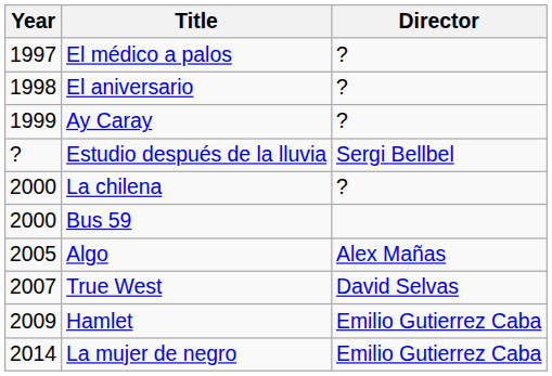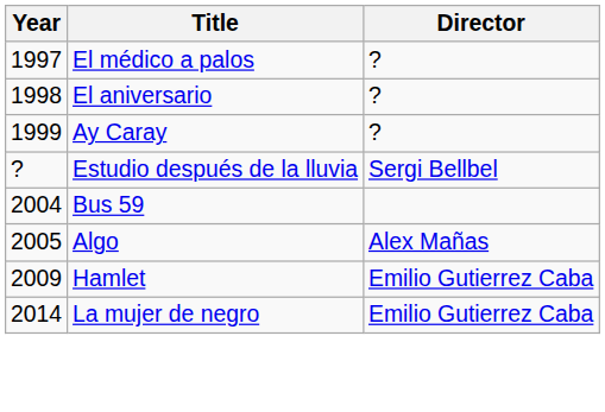- row: 2000 | La chilena | ?
Bus 59 | Year: 2000 -> 2004
- row: 2007 | True West | David Selvas
